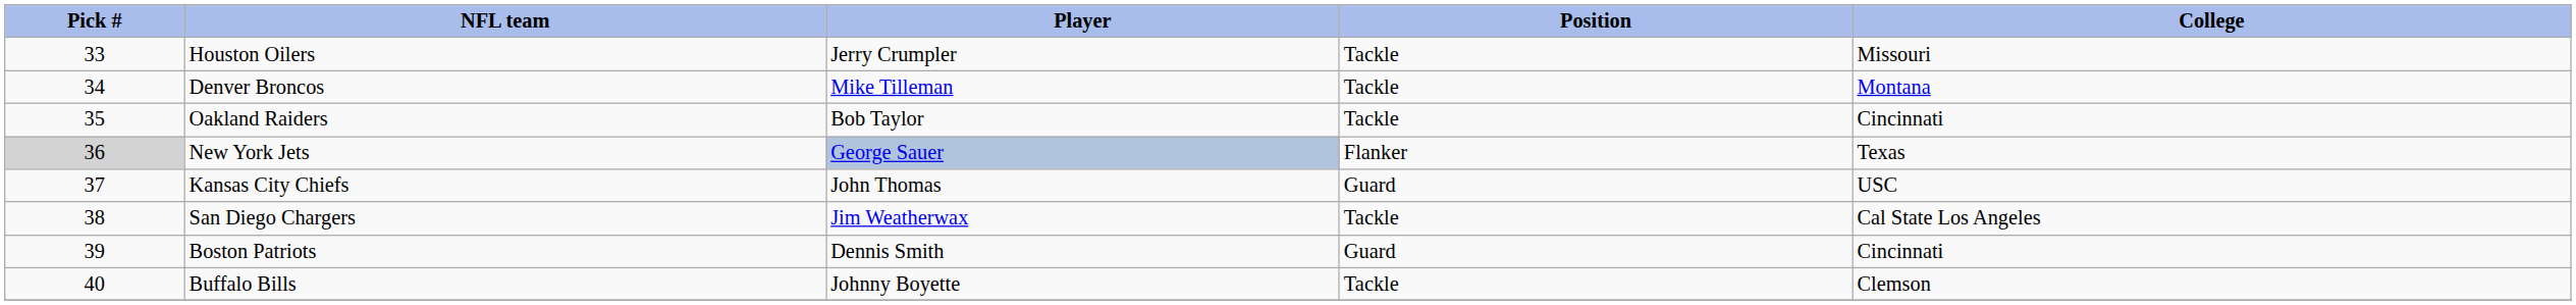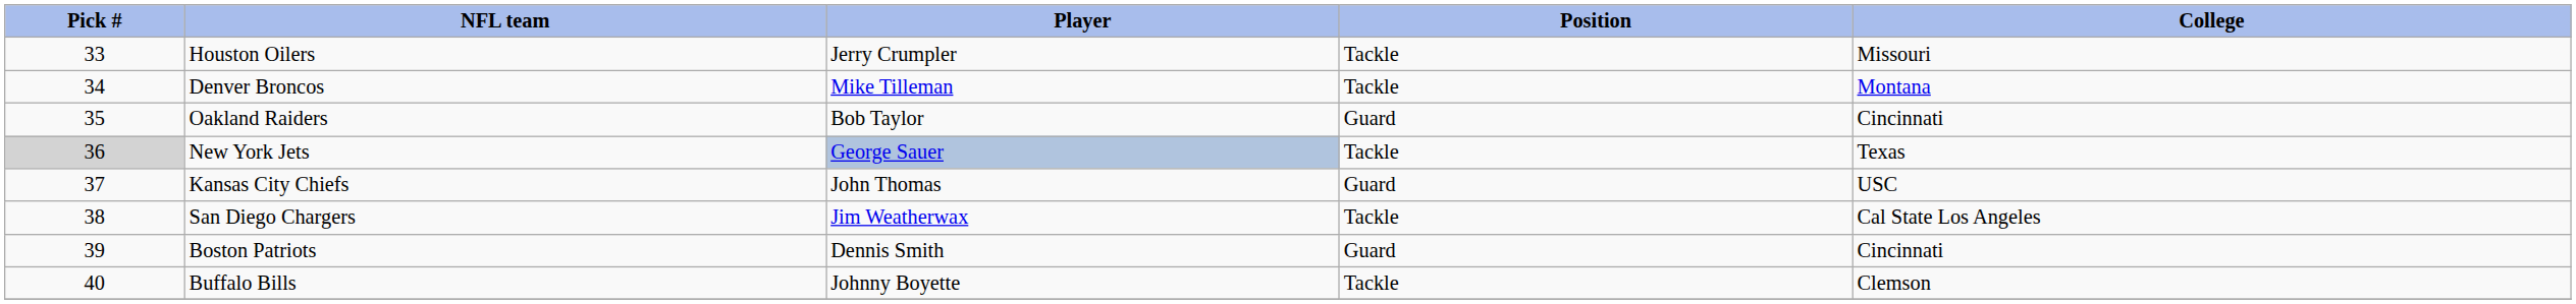Oakland Raiders | Position: Tackle -> Guard
New York Jets | Position: Flanker -> Tackle
